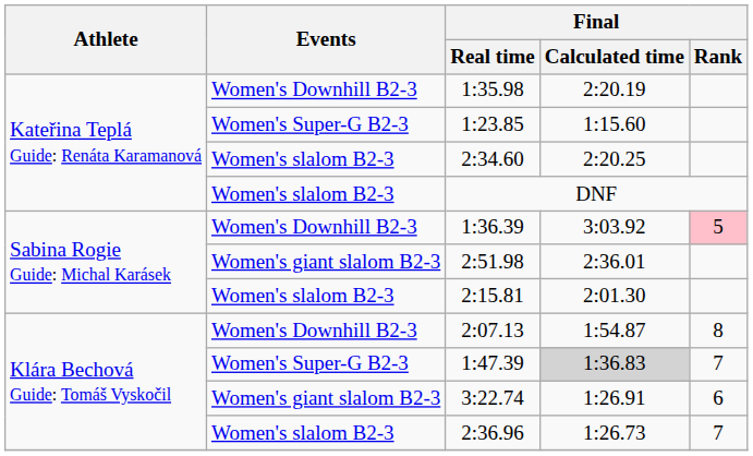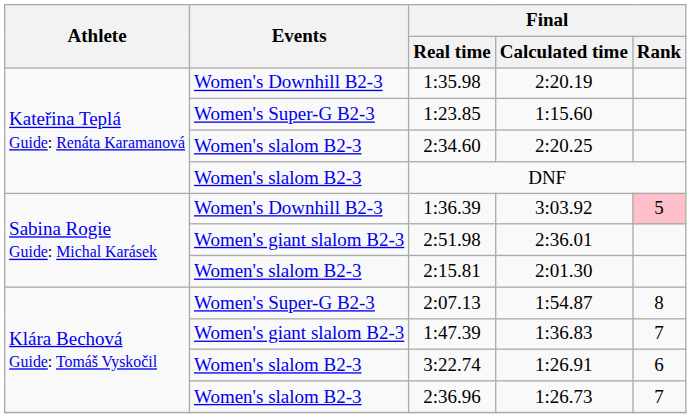2:07.13 | Events: Women's Downhill B2-3 -> Women's Super-G B2-3
1:47.39 | Events: Women's Super-G B2-3 -> Women's giant slalom B2-3
1:47.39 | Final / Calculated time: lightgrey background -> no background
3:22.74 | Events: Women's giant slalom B2-3 -> Women's slalom B2-3
